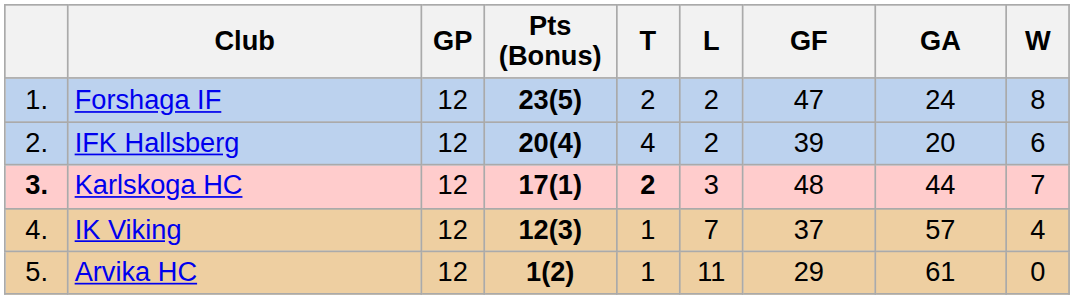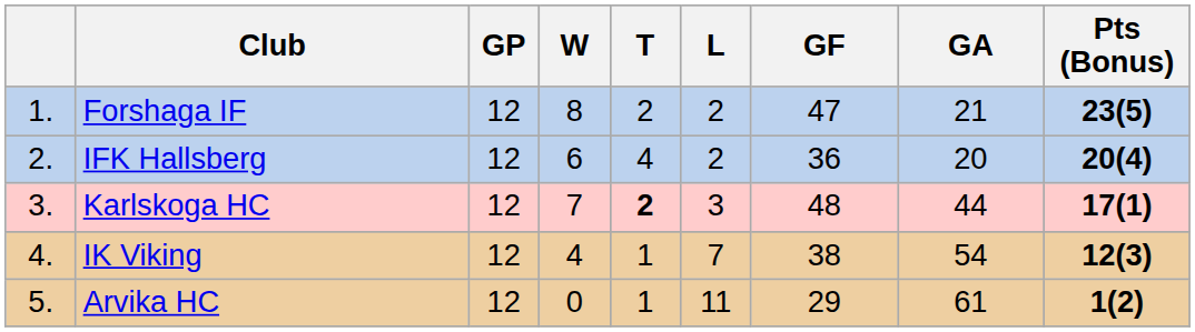columns swapped: W <-> Pts (Bonus)
Forshaga IF | GA: 24 -> 21
IFK Hallsberg | GF: 39 -> 36
Karlskoga HC | column 1: bold -> normal
IK Viking | GF: 37 -> 38
IK Viking | GA: 57 -> 54
